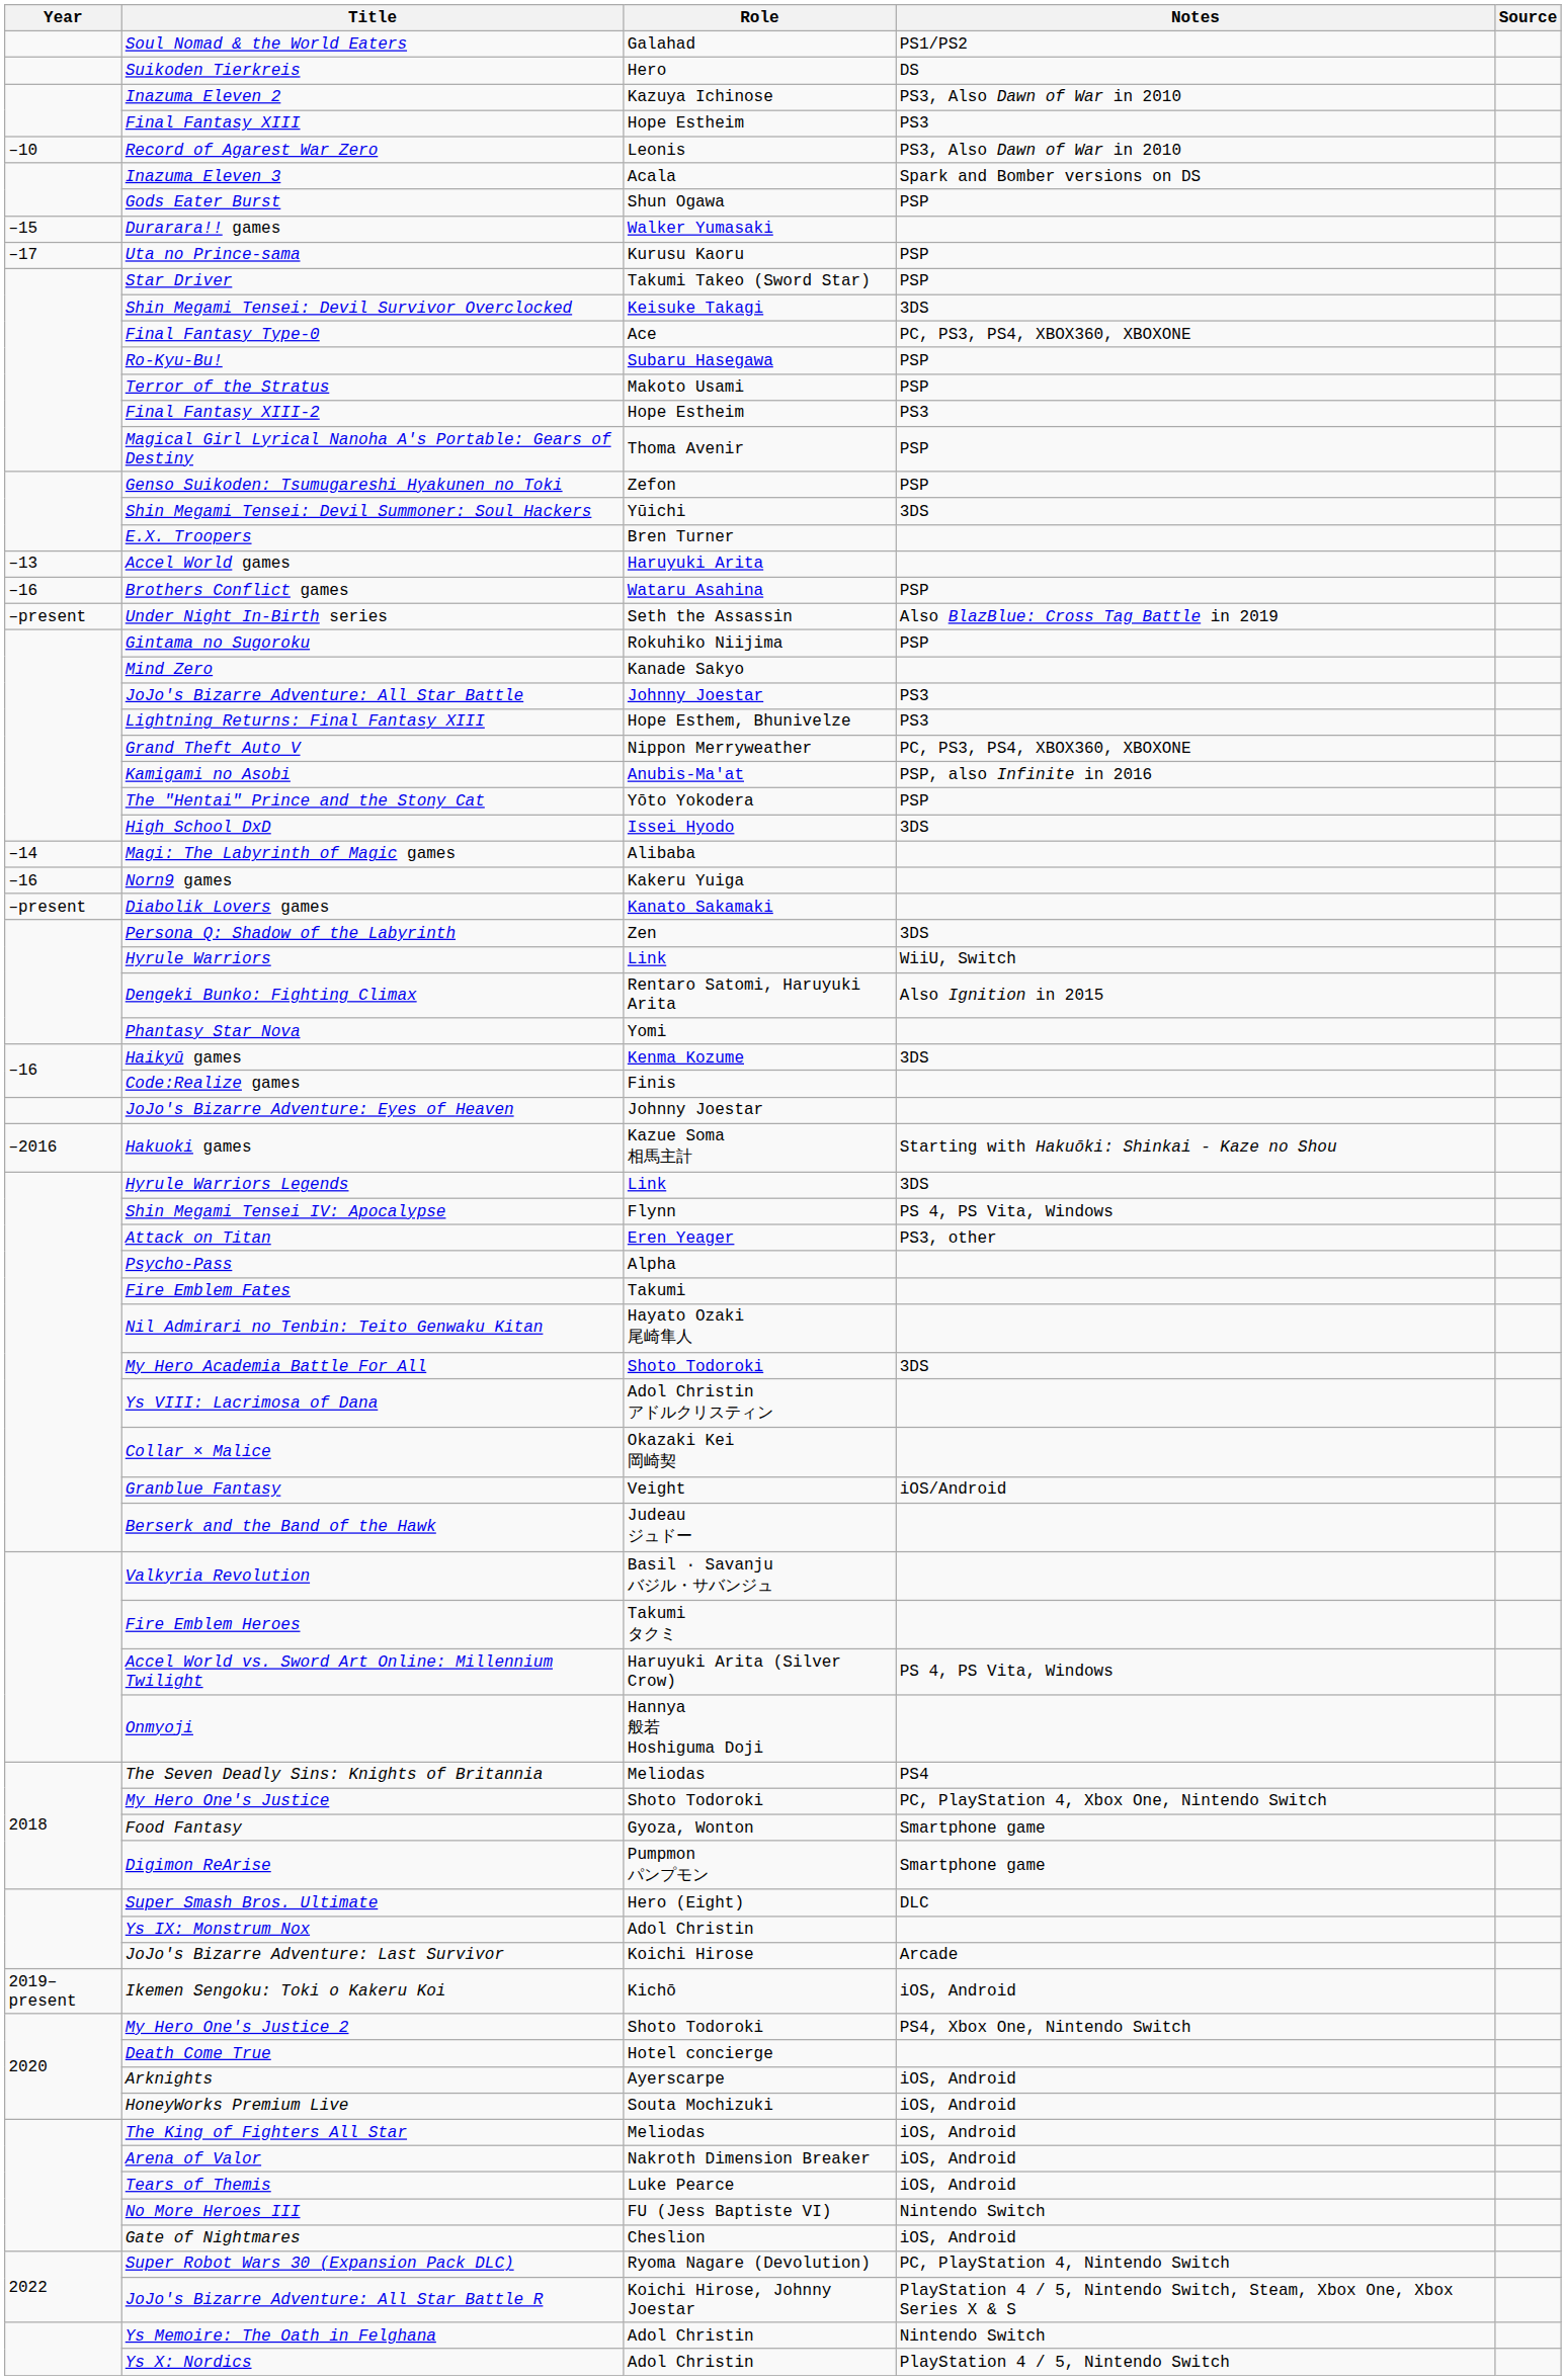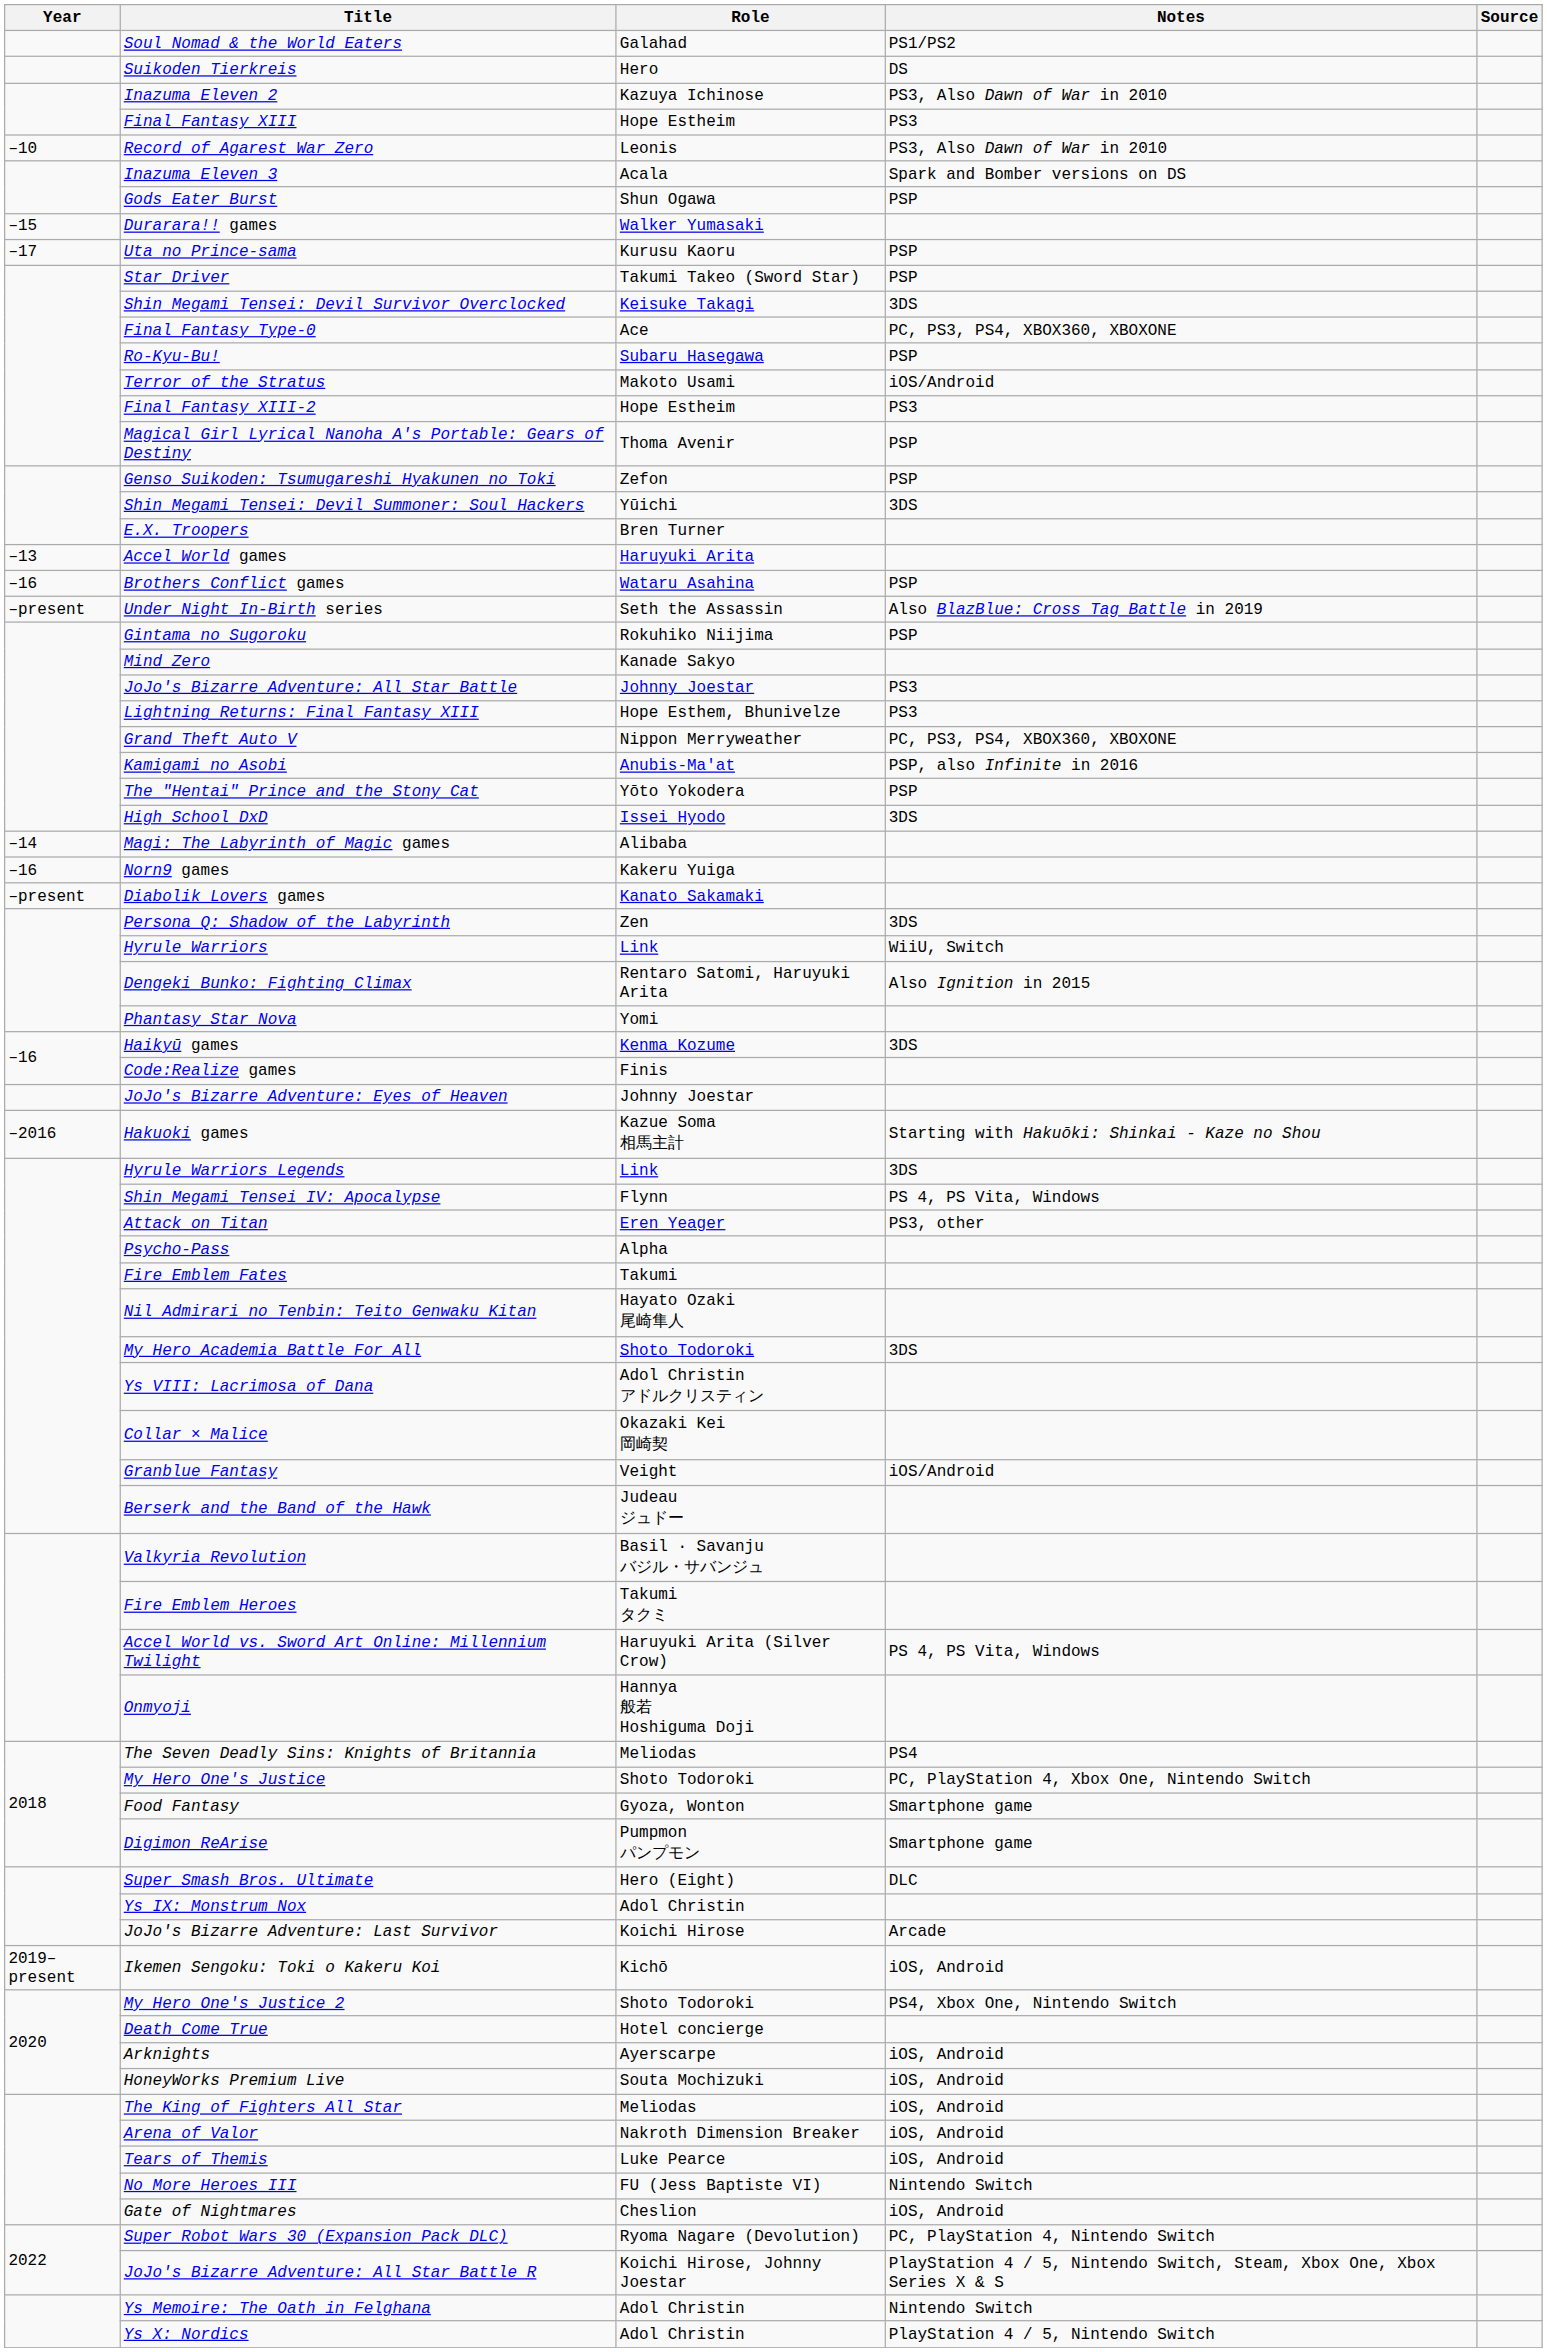Terror of the Stratus | Notes: PSP -> iOS/Android
